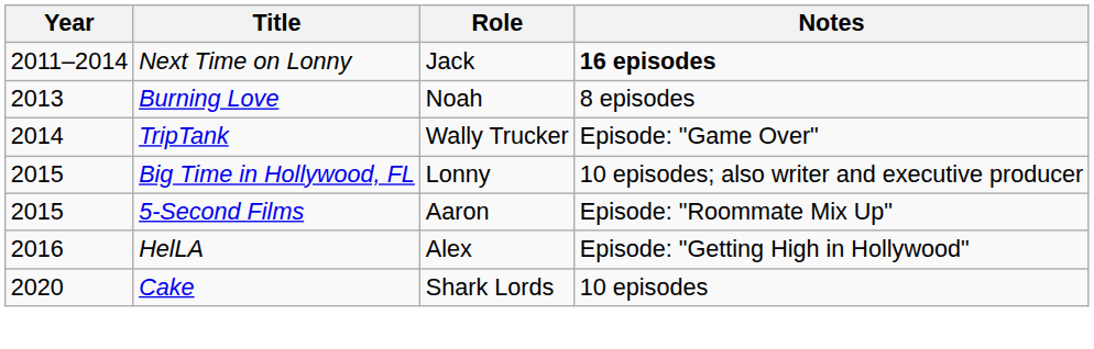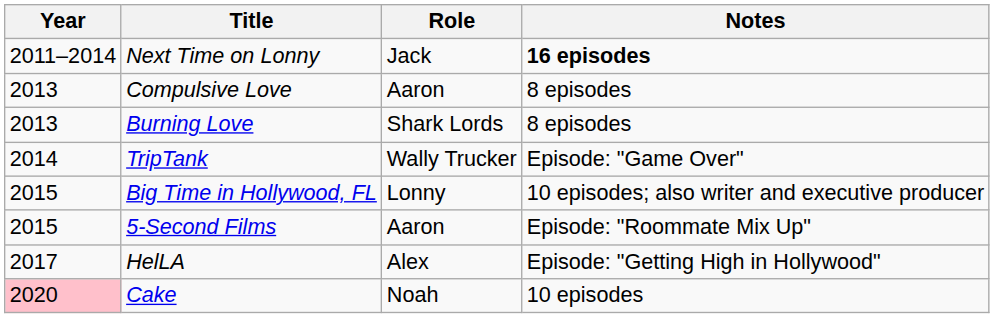+ row: 2013 | Compulsive Love | Aaron | 8 episodes
Burning Love | Role: Noah -> Shark Lords
HelLA | Year: 2016 -> 2017
Cake | Year: no background -> pink background
Cake | Role: Shark Lords -> Noah
